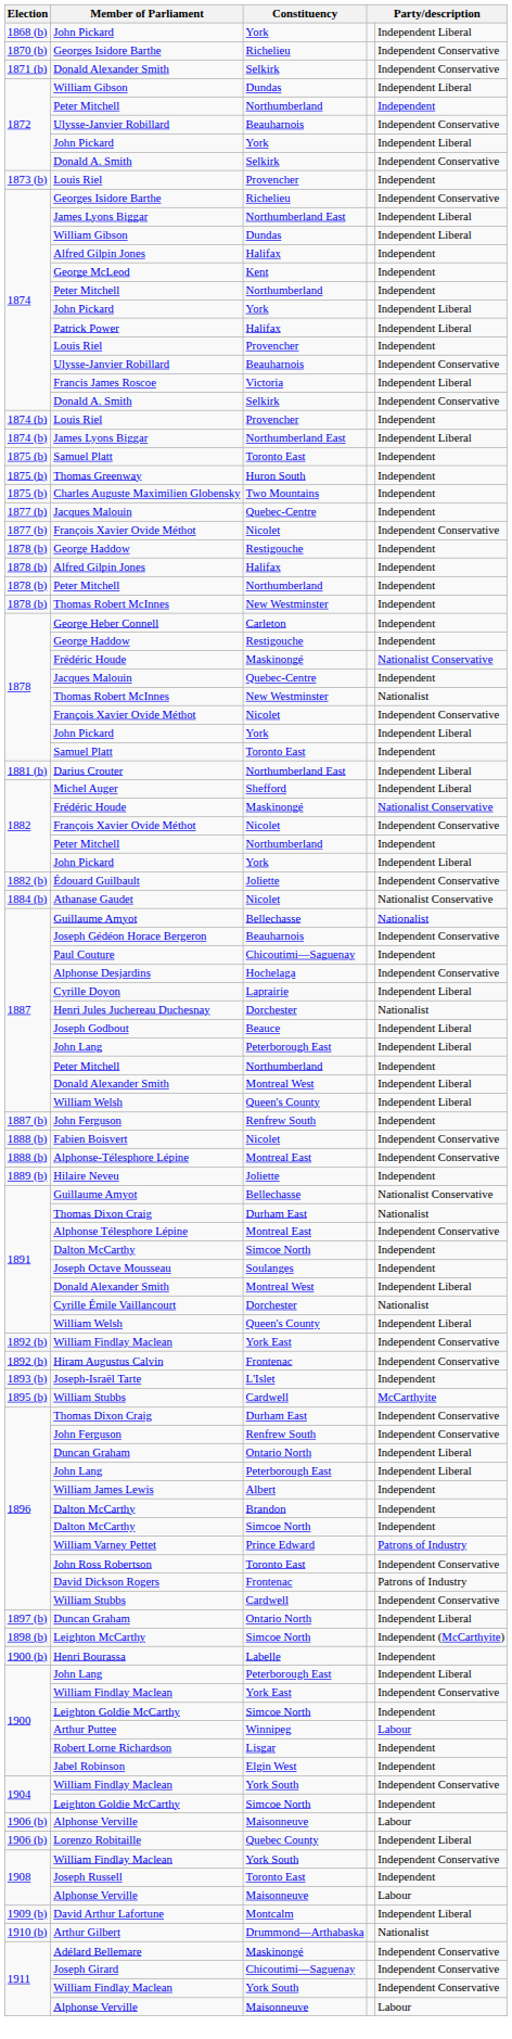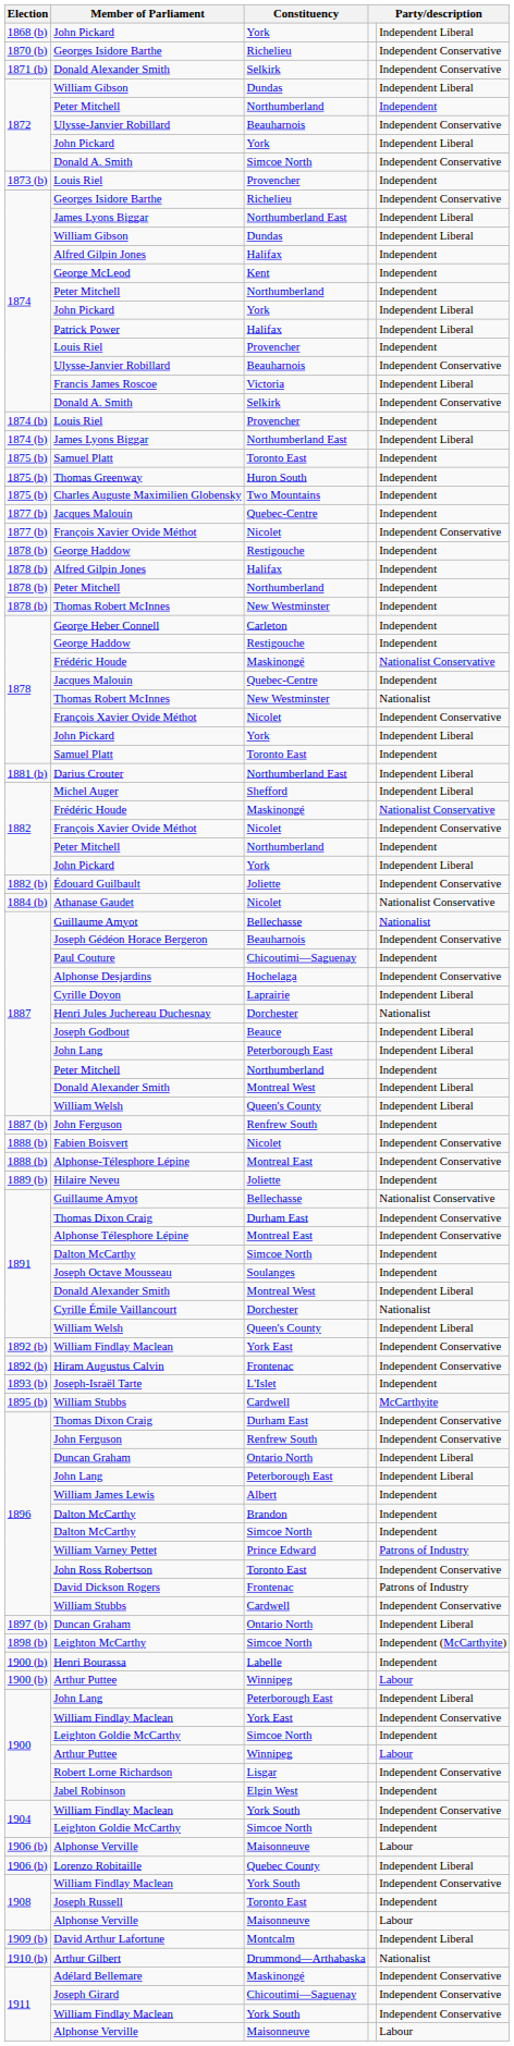1872 / Donald A. Smith | Constituency: Selkirk -> Simcoe North
1891 / Thomas Dixon Craig | column 5: Nationalist -> Independent Conservative
+ row: 1900 (b) | Arthur Puttee | Winnipeg | Labour
Robert Lorne Richardson | column 5: Independent -> Independent Conservative
